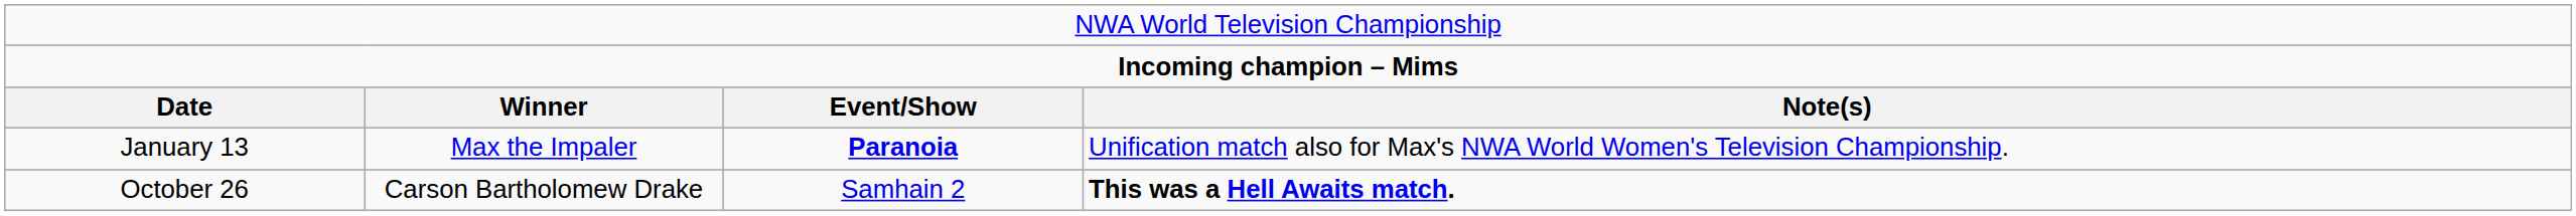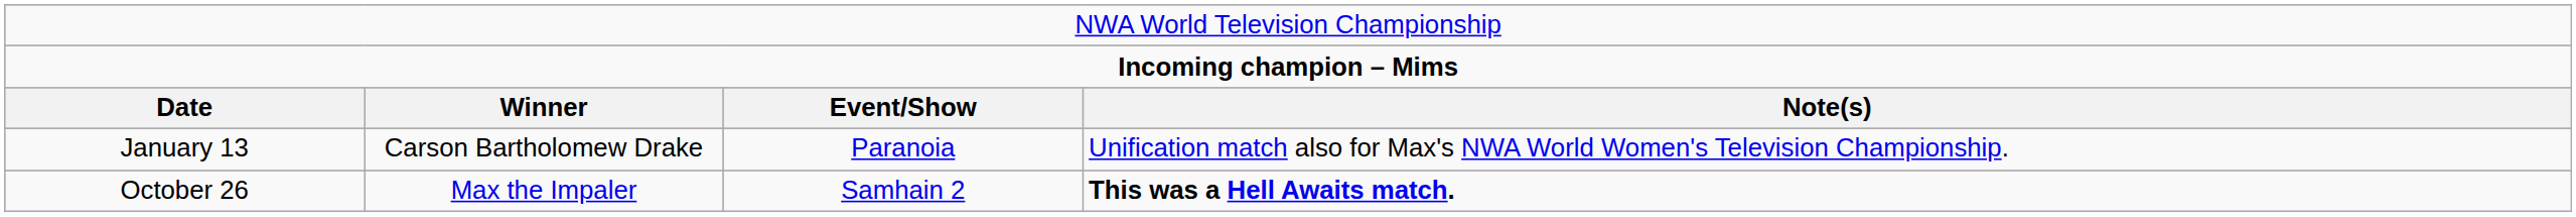January 13 | column 2: Max the Impaler -> Carson Bartholomew Drake
January 13 | column 3: bold -> normal
October 26 | column 2: Carson Bartholomew Drake -> Max the Impaler
